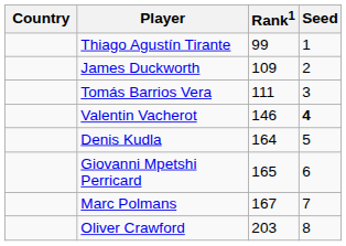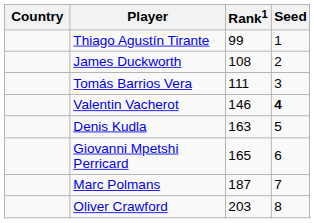James Duckworth | Rank1: 109 -> 108
Denis Kudla | Rank1: 164 -> 163
Marc Polmans | Rank1: 167 -> 187
